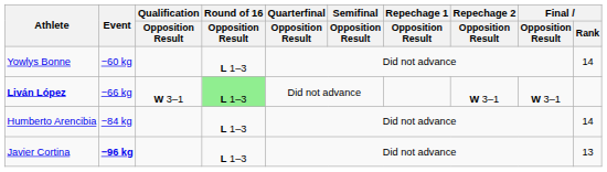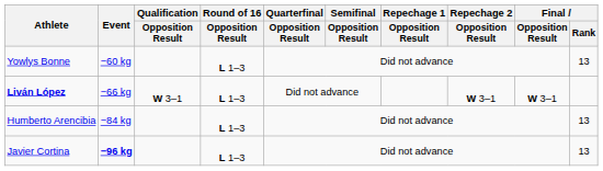Yowlys Bonne | Final / Rank: 14 -> 13
Liván López | Round of 16 / Opposition Result: lightgreen background -> no background
Humberto Arencibia | Final / Rank: 14 -> 13
